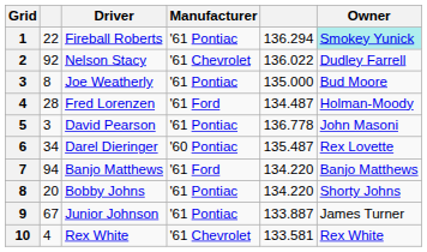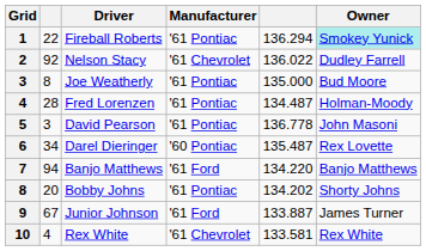Fred Lorenzen | Manufacturer: '61 Ford -> '61 Pontiac
Bobby Johns | column 5: 134.220 -> 134.202
Junior Johnson | Manufacturer: '61 Pontiac -> '61 Ford
